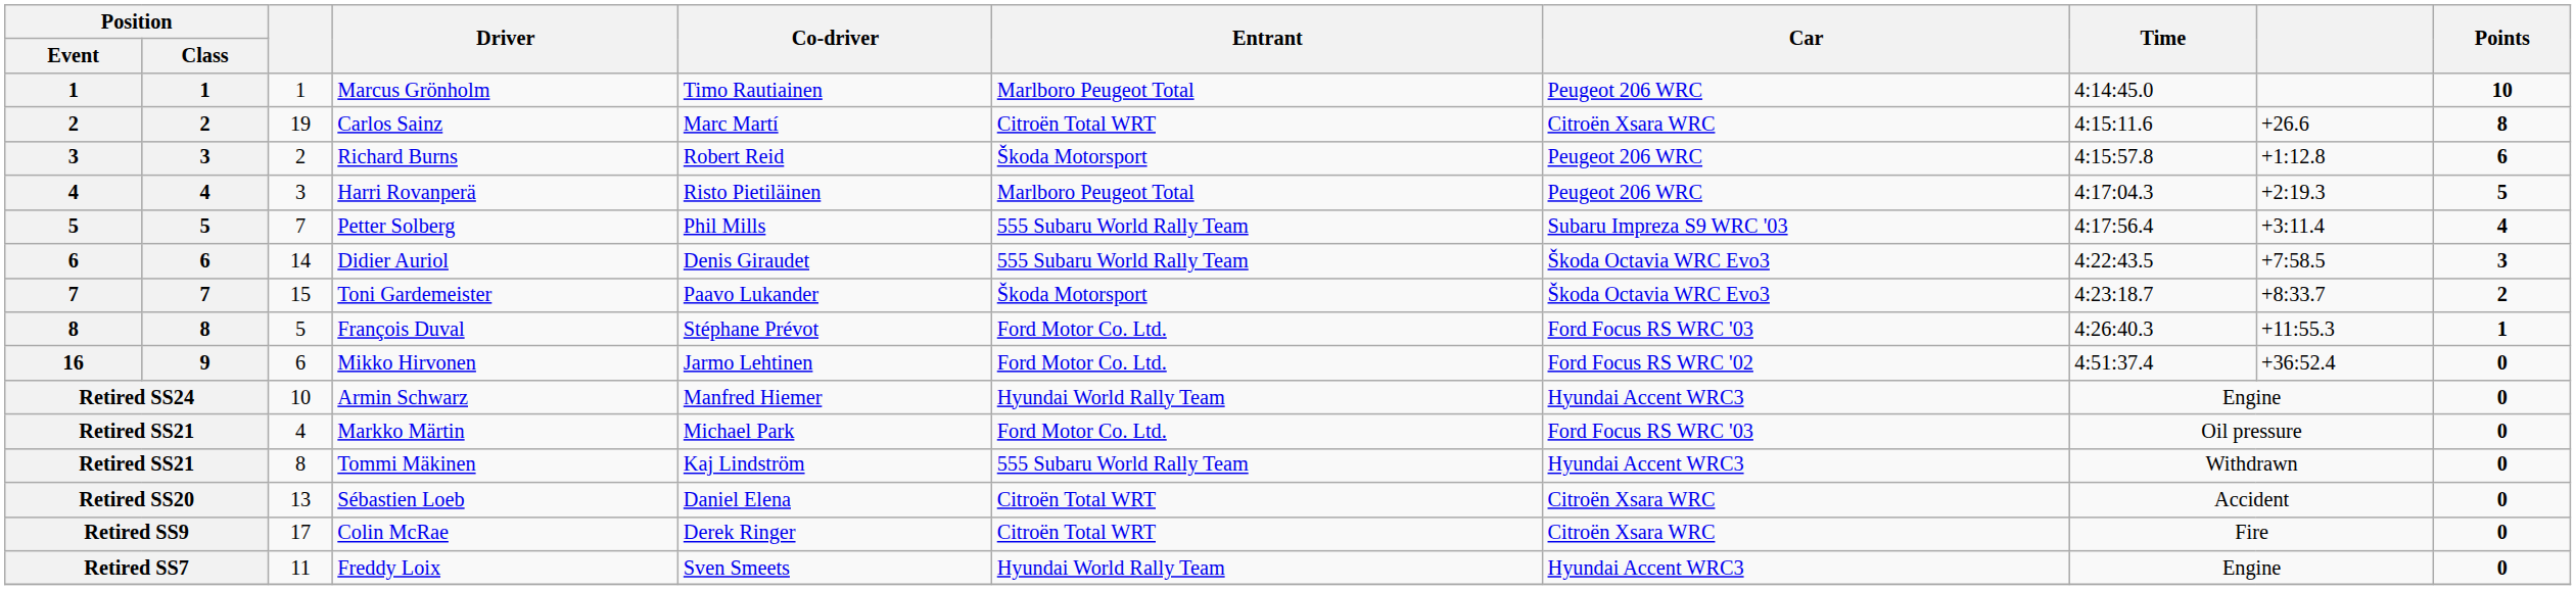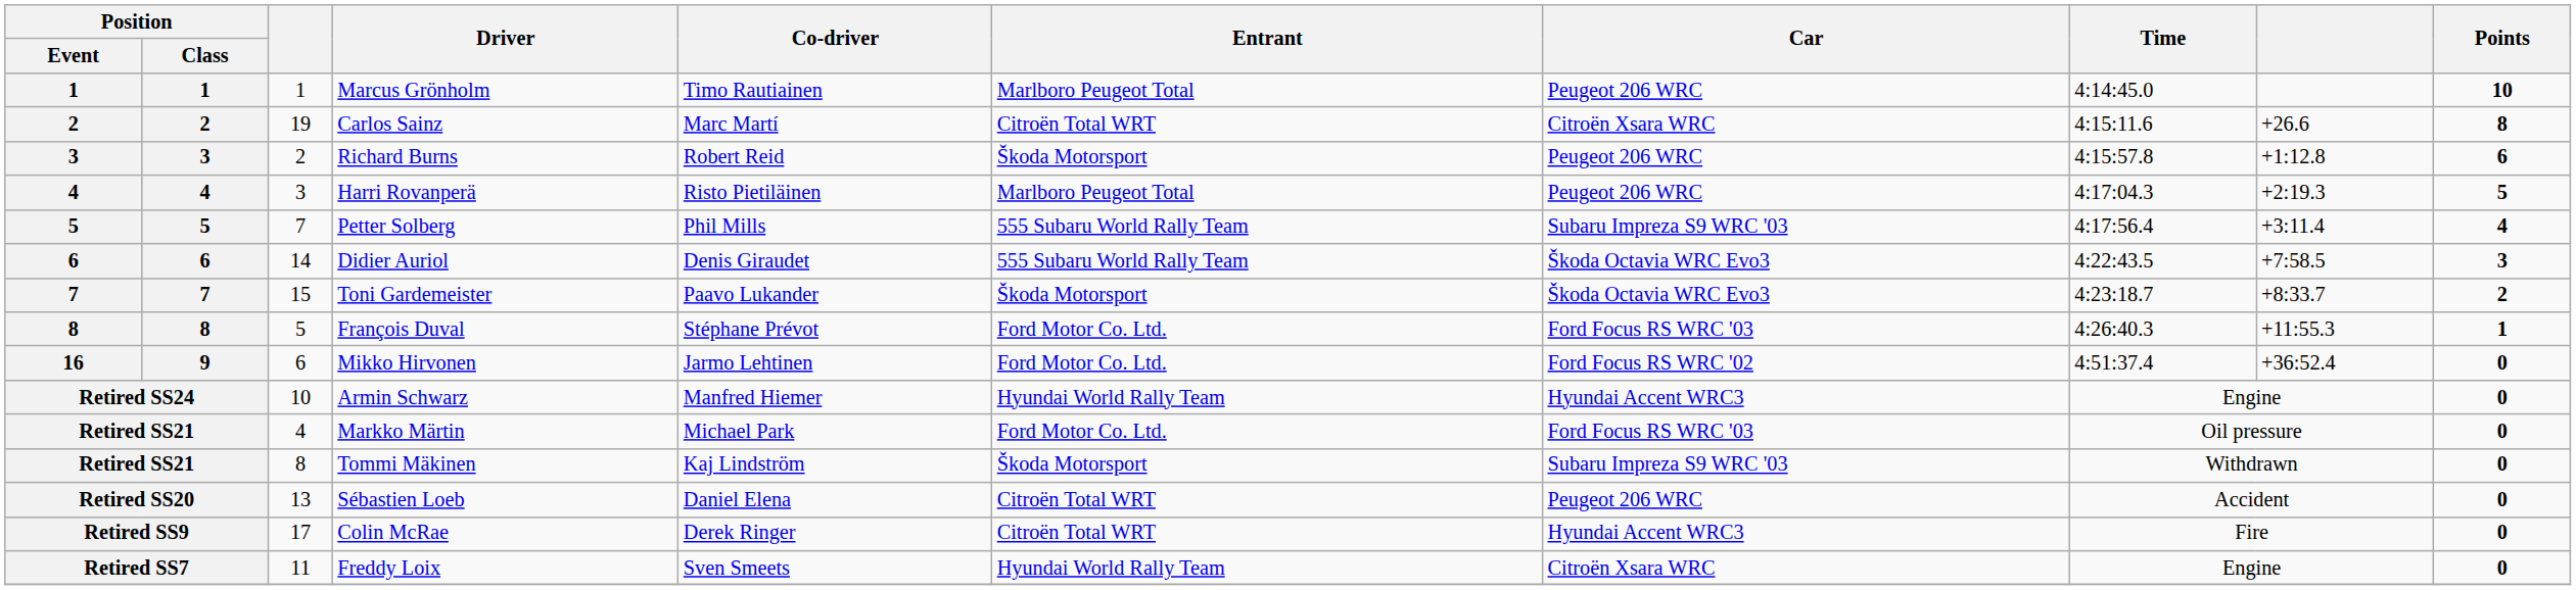Tommi Mäkinen | Entrant: 555 Subaru World Rally Team -> Škoda Motorsport
Tommi Mäkinen | Car: Hyundai Accent WRC3 -> Subaru Impreza S9 WRC '03
Sébastien Loeb | Car: Citroën Xsara WRC -> Peugeot 206 WRC
Colin McRae | Car: Citroën Xsara WRC -> Hyundai Accent WRC3
Freddy Loix | Car: Hyundai Accent WRC3 -> Citroën Xsara WRC
